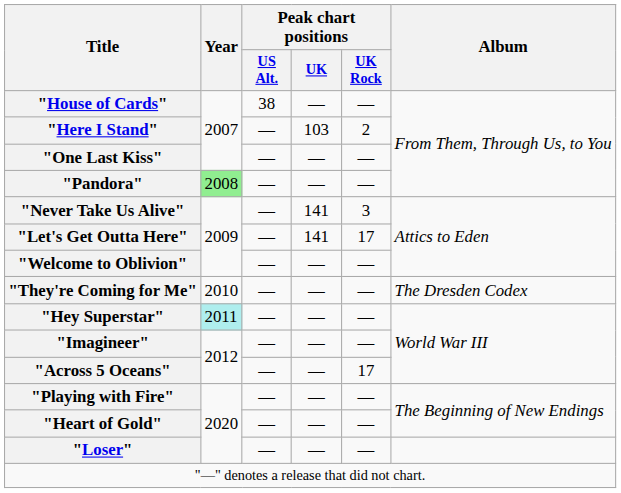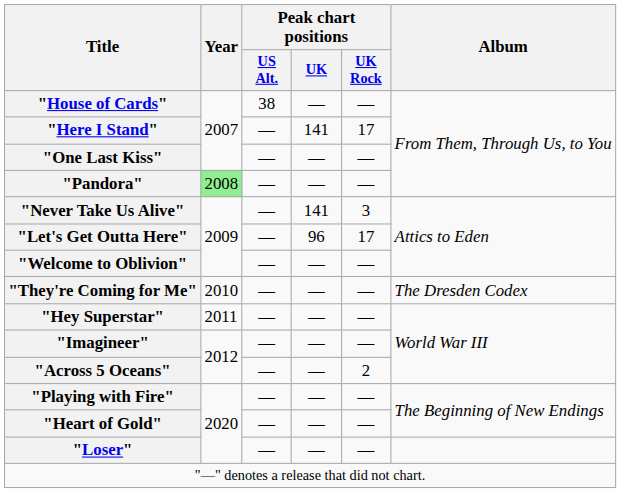"Here I Stand" | Peak chart positions / UK: 103 -> 141
"Here I Stand" | Peak chart positions / UK Rock: 2 -> 17
"Let's Get Outta Here" | Peak chart positions / UK: 141 -> 96
"Hey Superstar" | Year: paleturquoise background -> no background
"Across 5 Oceans" | Peak chart positions / UK Rock: 17 -> 2
